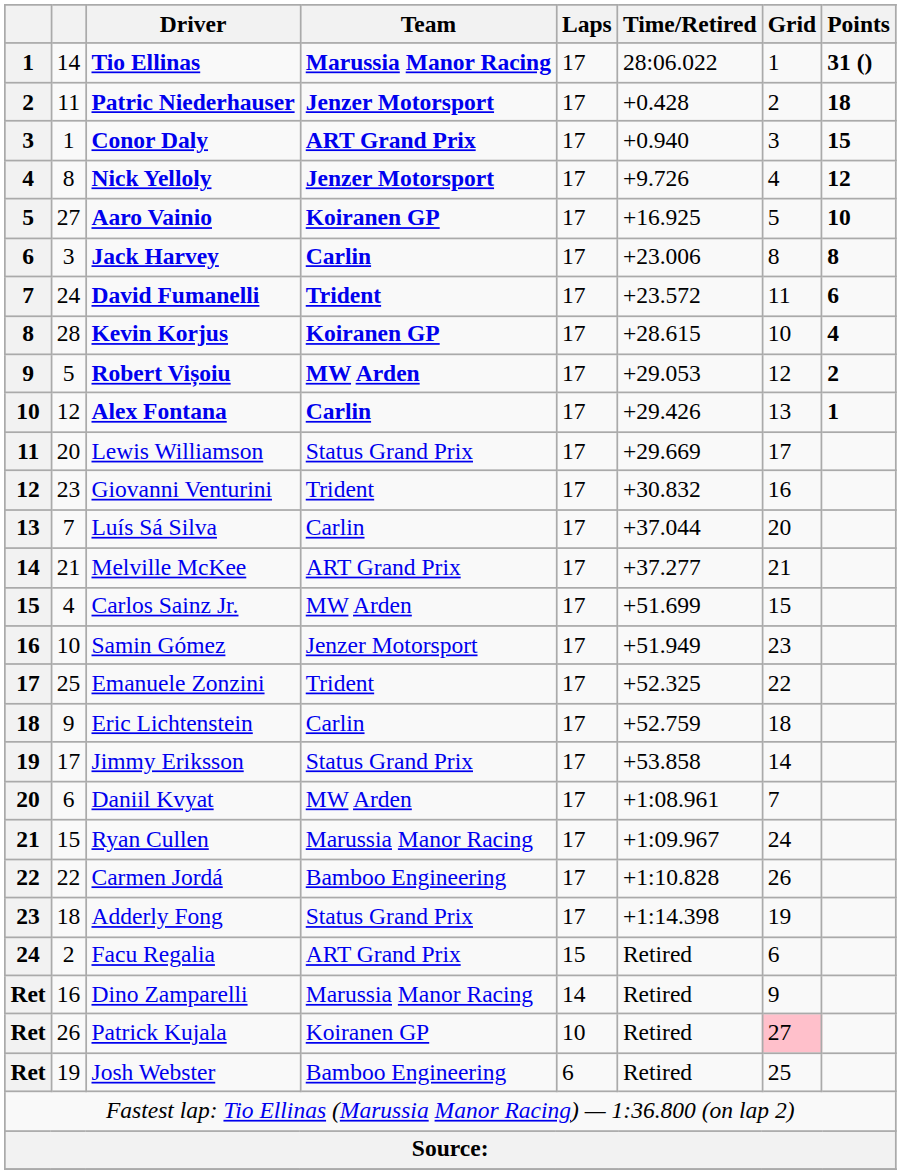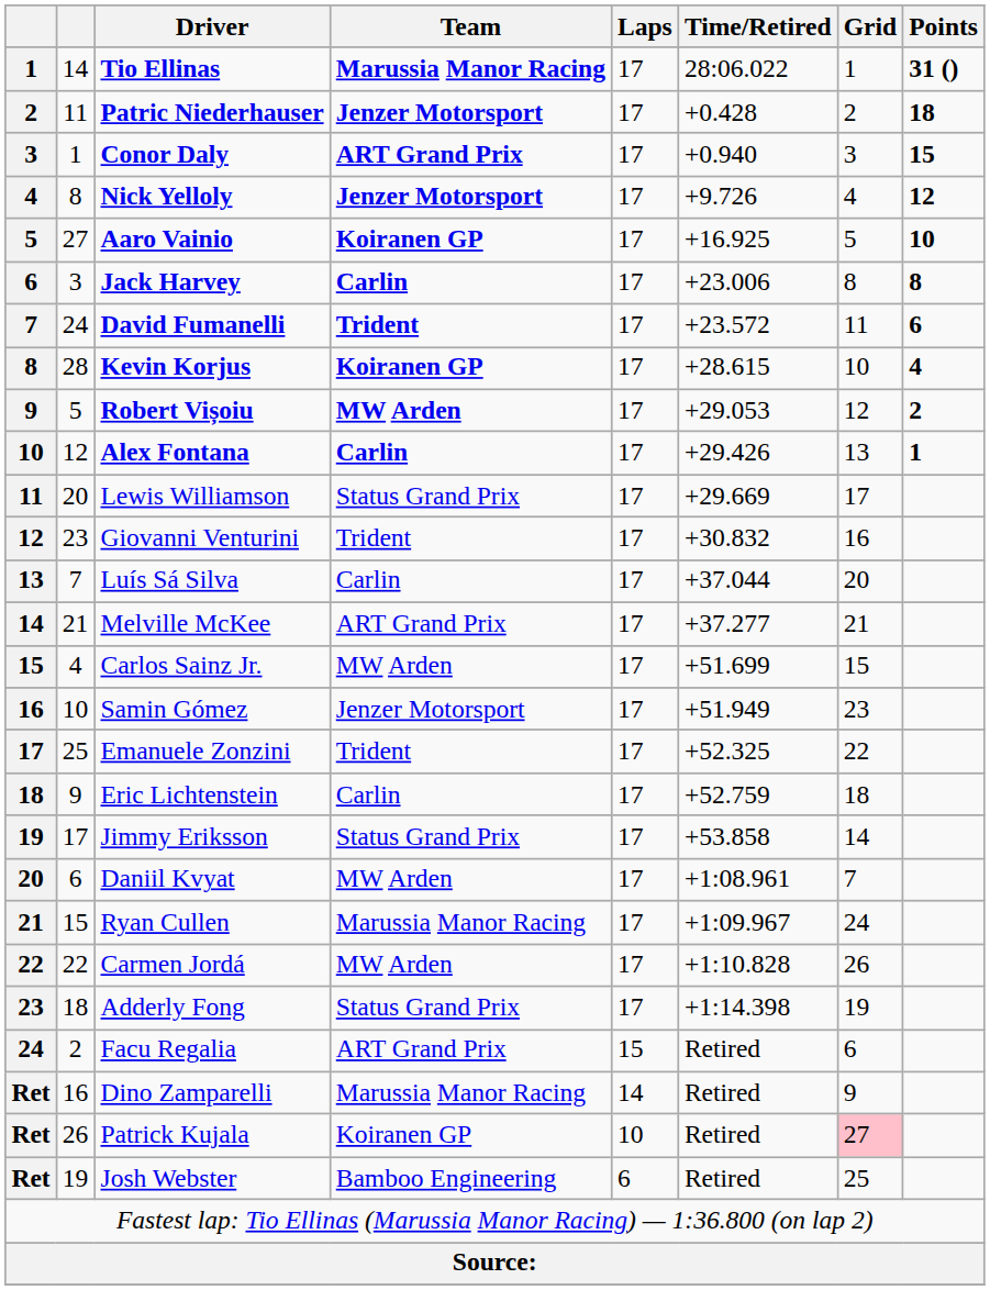Carmen Jordá | Team: Bamboo Engineering -> MW Arden
